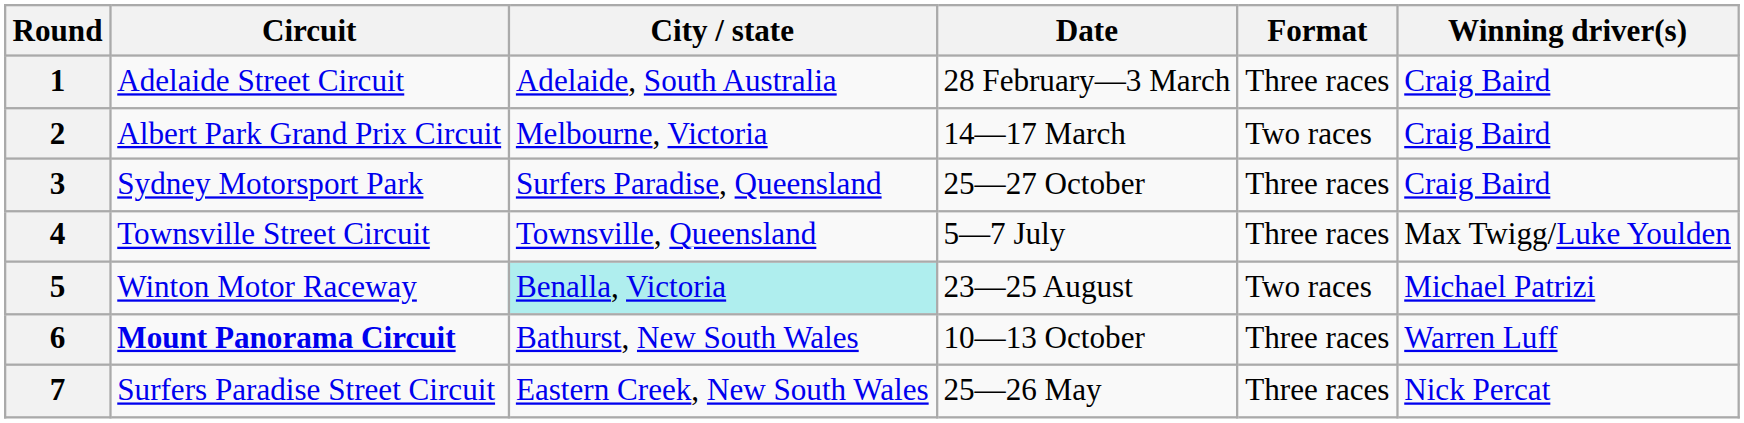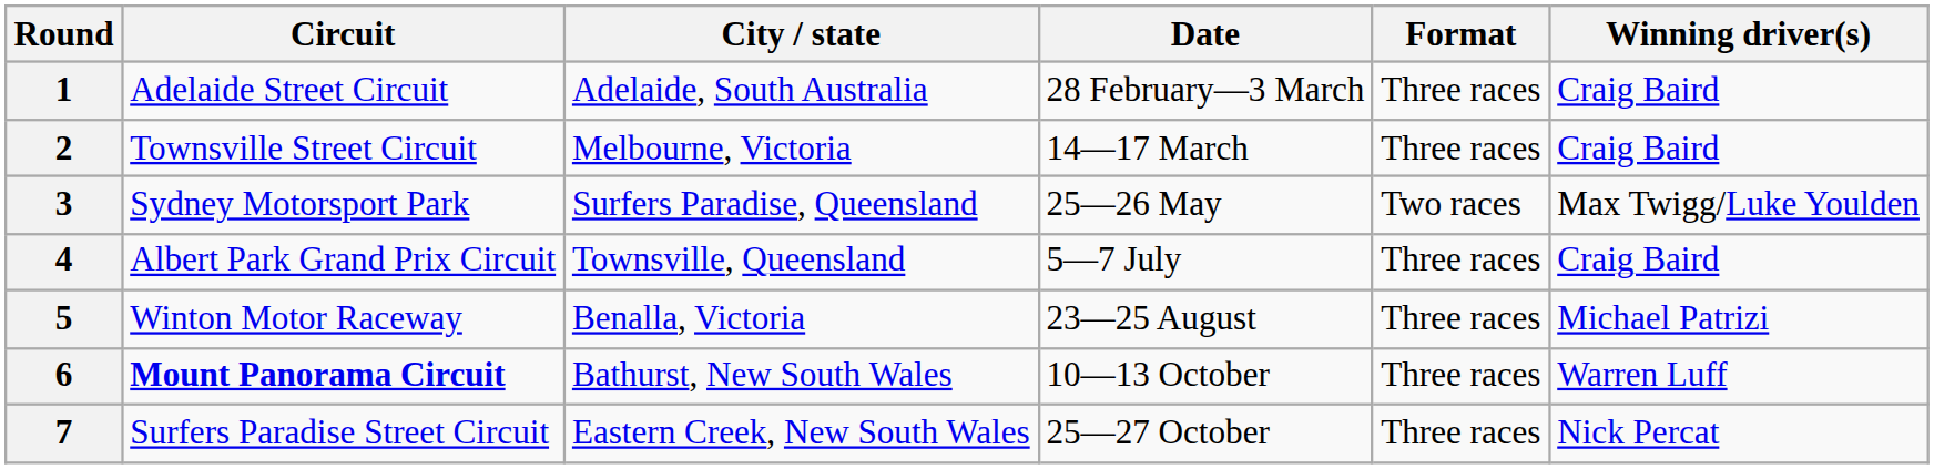2 | Circuit: Albert Park Grand Prix Circuit -> Townsville Street Circuit
2 | Format: Two races -> Three races
3 | Date: 25—27 October -> 25—26 May
3 | Format: Three races -> Two races
3 | Winning driver(s): Craig Baird -> Max Twigg/Luke Youlden
4 | Circuit: Townsville Street Circuit -> Albert Park Grand Prix Circuit
4 | Winning driver(s): Max Twigg/Luke Youlden -> Craig Baird
5 | City / state: paleturquoise background -> no background
5 | Format: Two races -> Three races
7 | Date: 25—26 May -> 25—27 October
